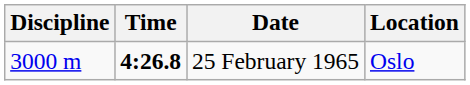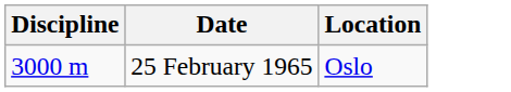- column: Time | 4:26.8
